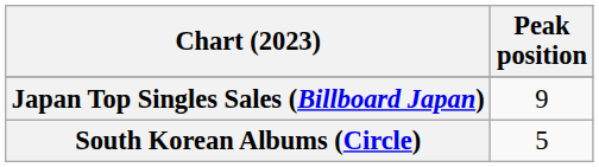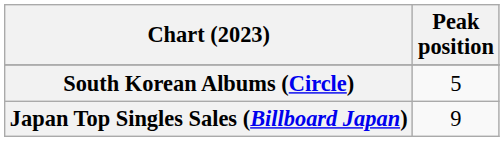rows swapped: Japan Top Singles Sales (Billboard Japan) <-> South Korean Albums (Circle)
